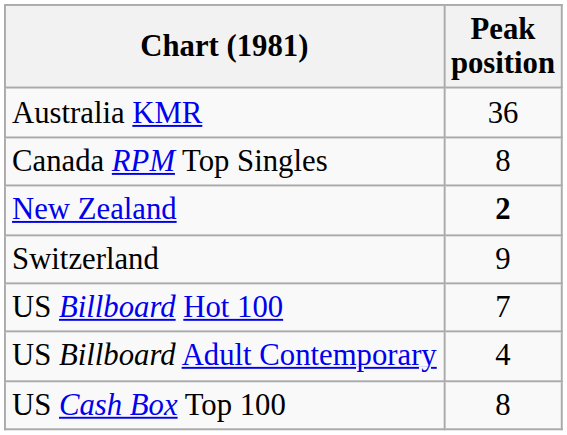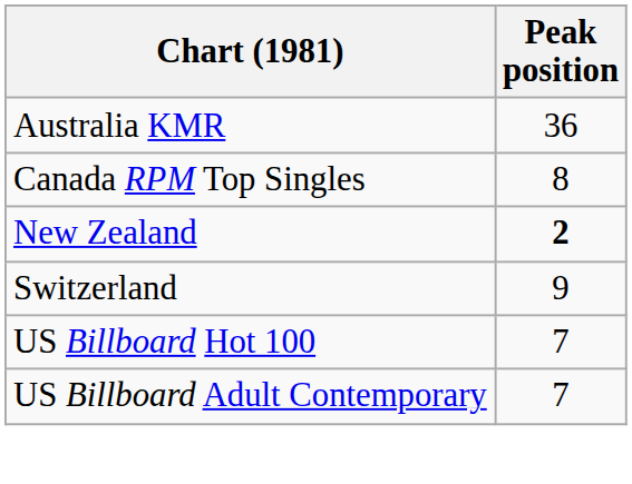US Billboard Adult Contemporary | Peak position: 4 -> 7
- row: US Cash Box Top 100 | 8
